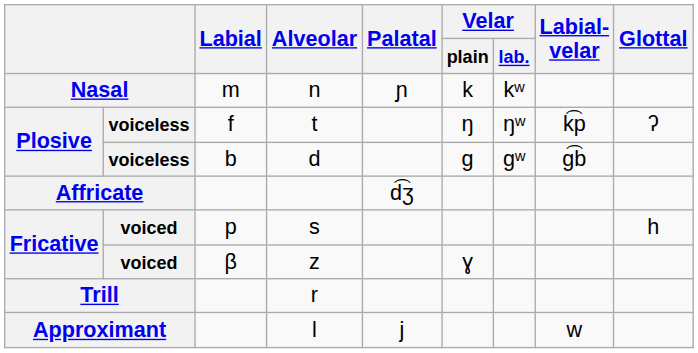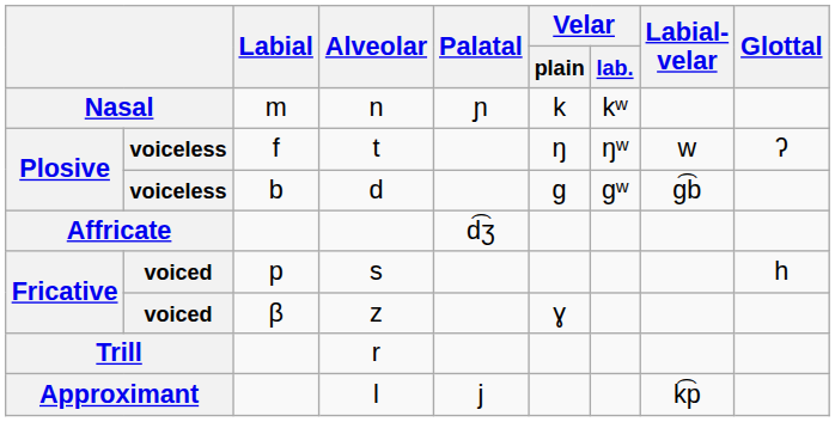t | Labial- velar: k͡p -> w
l | Labial- velar: w -> k͡p
